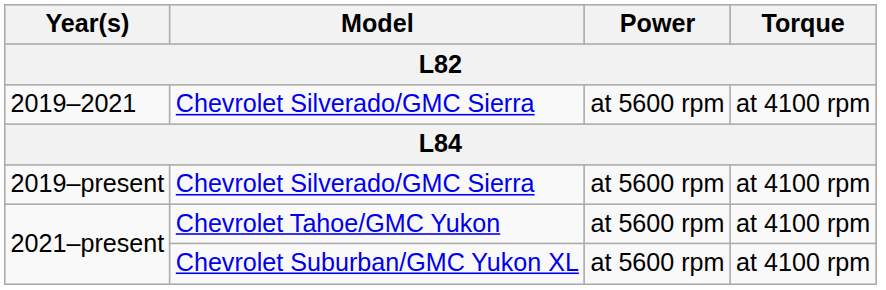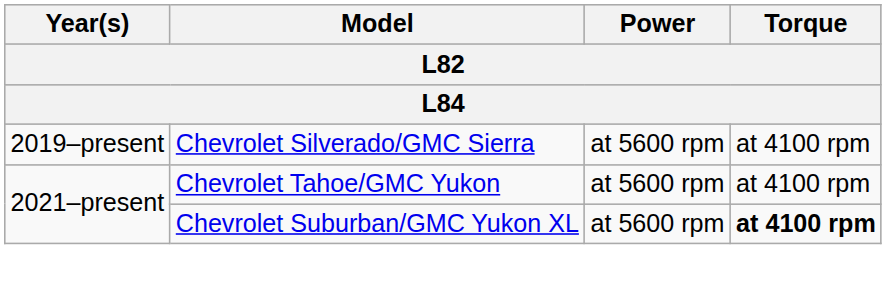- row: 2019–2021 | Chevrolet Silverado/GMC Sierra | at 5600 rpm | at 4100 rpm
2021–present / Chevrolet Suburban/GMC Yukon XL | Torque: normal -> bold
